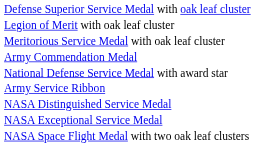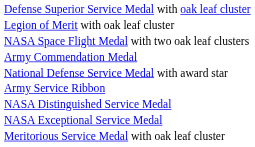rows swapped: Meritorious Service Medal with oak leaf cluster <-> NASA Space Flight Medal with two oak leaf clusters
